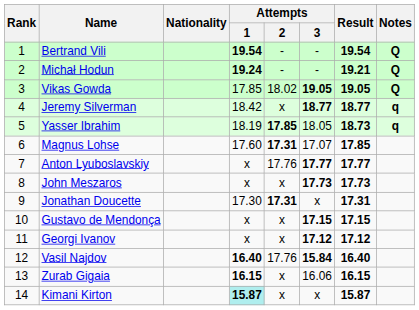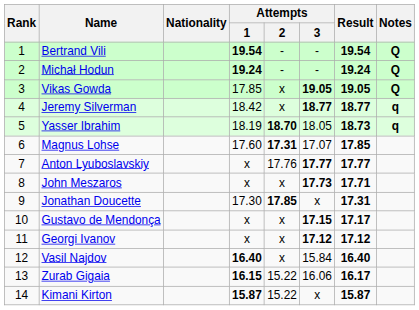Michał Hodun | Result: 19.21 -> 19.24
Vikas Gowda | Attempts / 2: 18.02 -> x
Yasser Ibrahim | Attempts / 2: 17.85 -> 18.70
John Meszaros | Result: 17.73 -> 17.71
Jonathan Doucette | Attempts / 2: 17.31 -> 17.85
Gustavo de Mendonça | Result: 17.15 -> 17.17
Vasil Najdov | Attempts / 2: 17.76 -> x
Vasil Najdov | Attempts / 3: bold -> normal
Zurab Gigaia | Attempts / 2: x -> 15.22
Zurab Gigaia | Result: 16.15 -> 16.17
Kimani Kirton | Attempts / 1: paleturquoise background -> no background
Kimani Kirton | Attempts / 2: x -> 15.22
